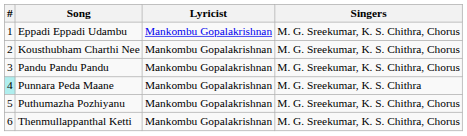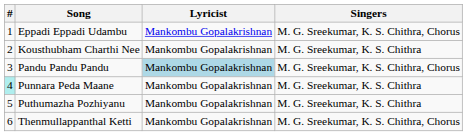Kousthubham Charthi Nee | Singers: M. G. Sreekumar, K. S. Chithra, Chorus -> M. G. Sreekumar, K. S. Chithra
Pandu Pandu Pandu | Lyricist: no background -> lightblue background
Puthumazha Pozhiyanu | Singers: M. G. Sreekumar, K. S. Chithra, Chorus -> M. G. Sreekumar, K. S. Chithra
